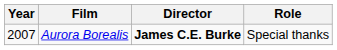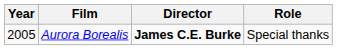Aurora Borealis | Year: 2007 -> 2005
